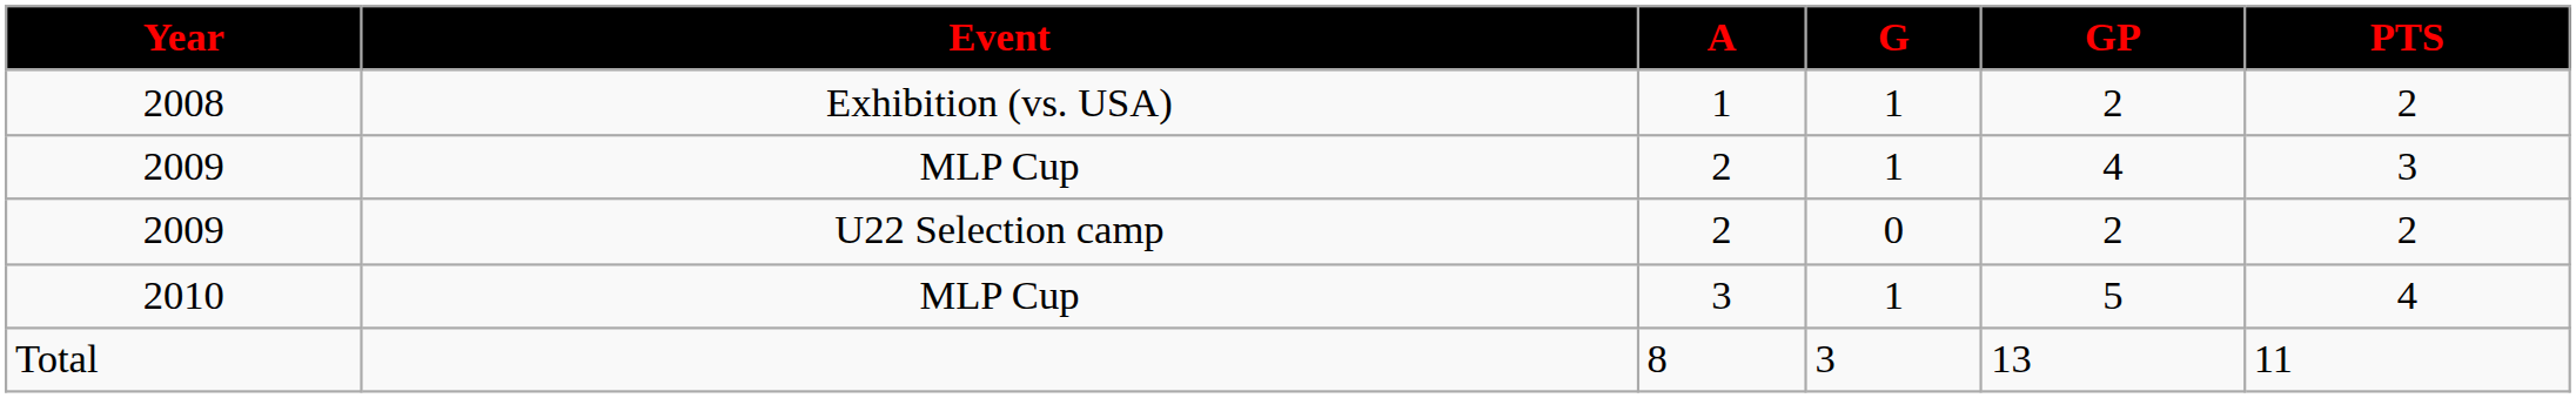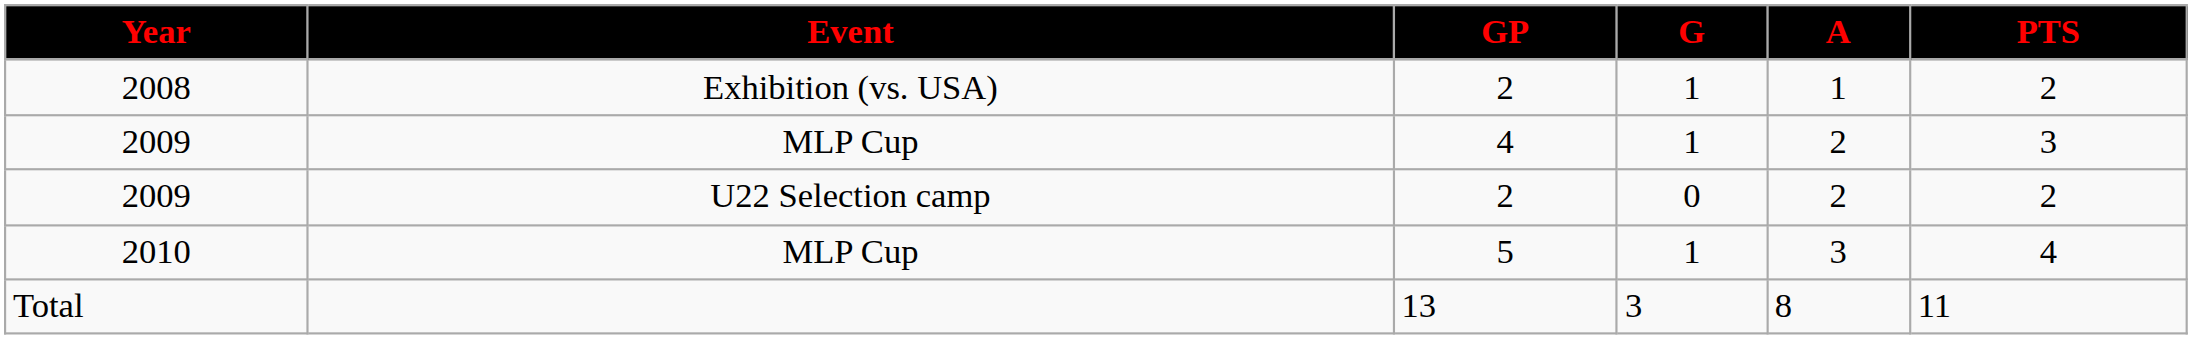columns swapped: GP <-> A
